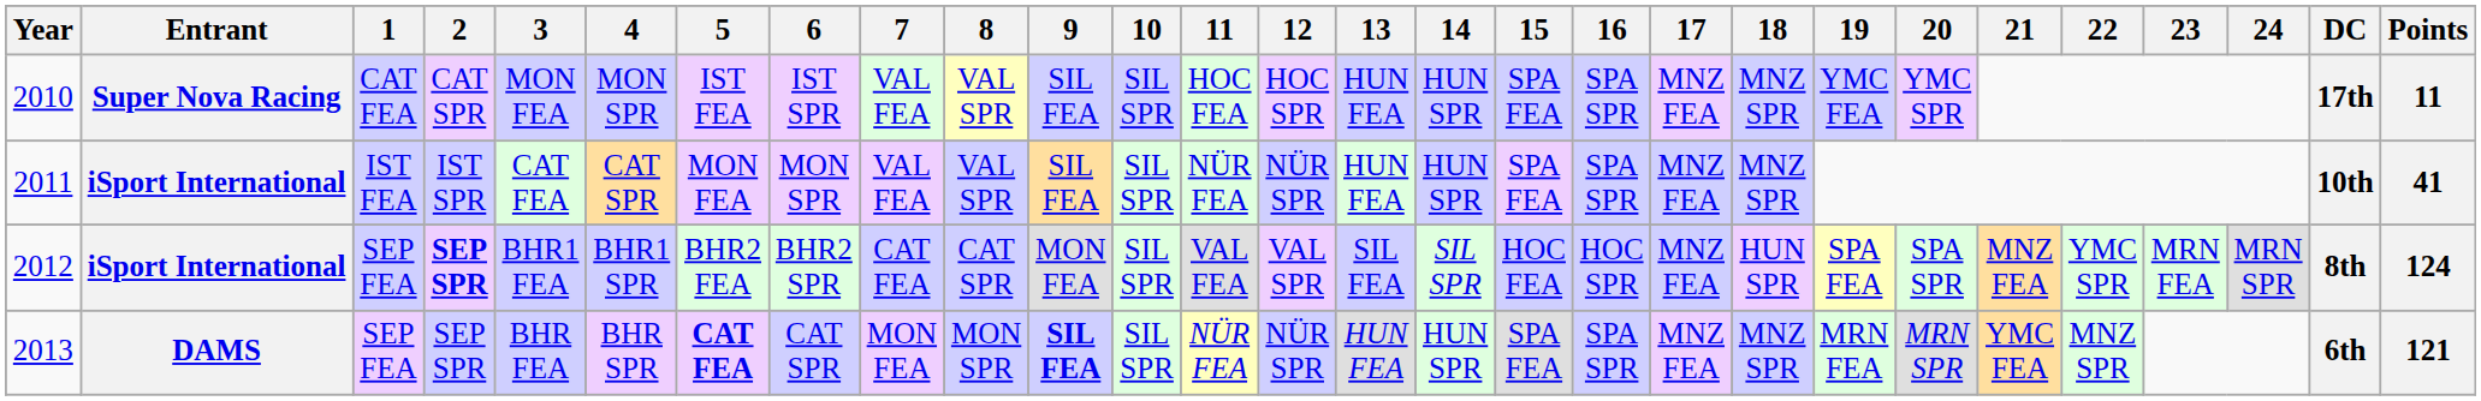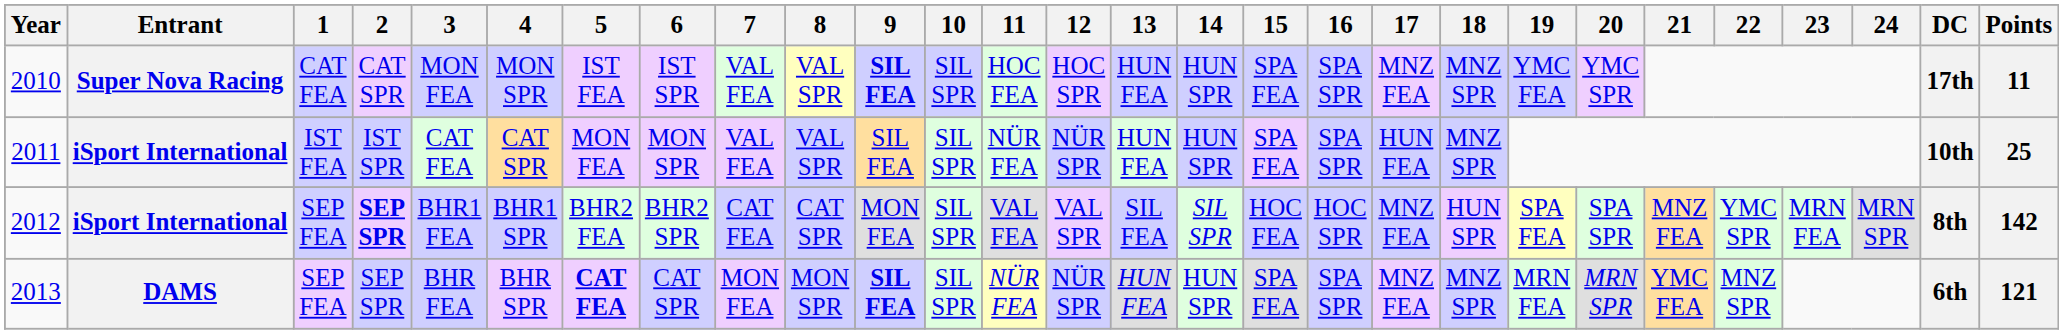2010 | 9: normal -> bold
2011 | 17: MNZ FEA -> HUN FEA
2011 | Points: 41 -> 25
2012 | Points: 124 -> 142
